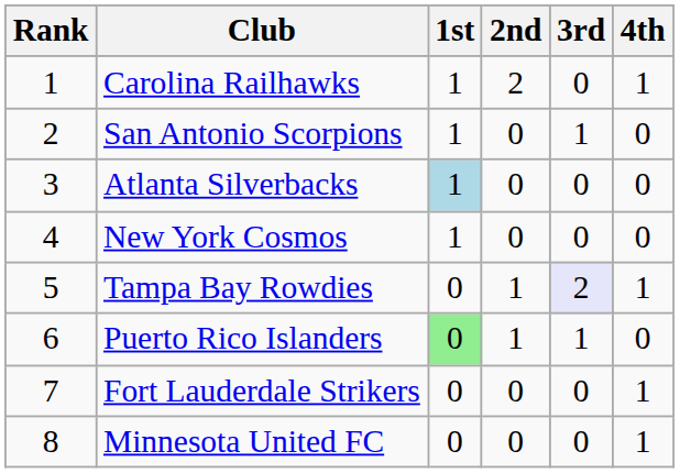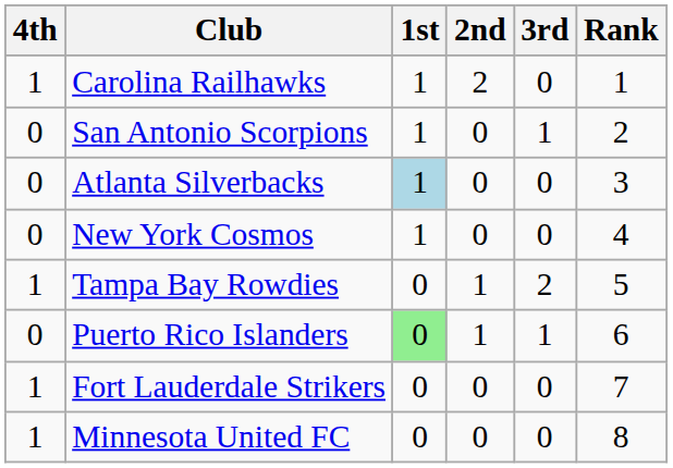columns swapped: Rank <-> 4th
Tampa Bay Rowdies | 3rd: lavender background -> no background
